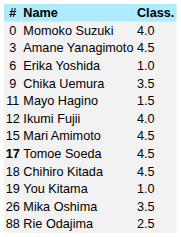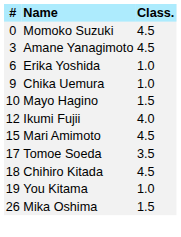Momoko Suzuki | Class.: 4.0 -> 4.5
Chika Uemura | Class.: 3.5 -> 1.0
Mayo Hagino | #: 11 -> 10
Tomoe Soeda | #: bold -> normal
Tomoe Soeda | Class.: 4.5 -> 3.5
Mika Oshima | Class.: 3.5 -> 1.5
- row: 88 | Rie Odajima | 2.5
